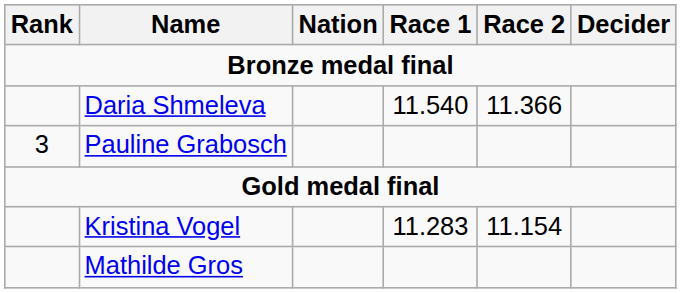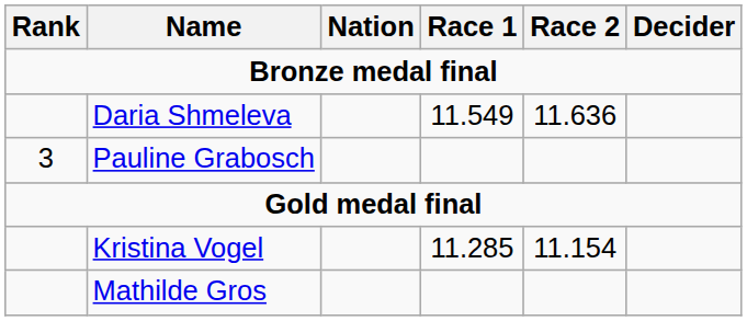Daria Shmeleva | Race 1: 11.540 -> 11.549
Daria Shmeleva | Race 2: 11.366 -> 11.636
Kristina Vogel | Race 1: 11.283 -> 11.285
